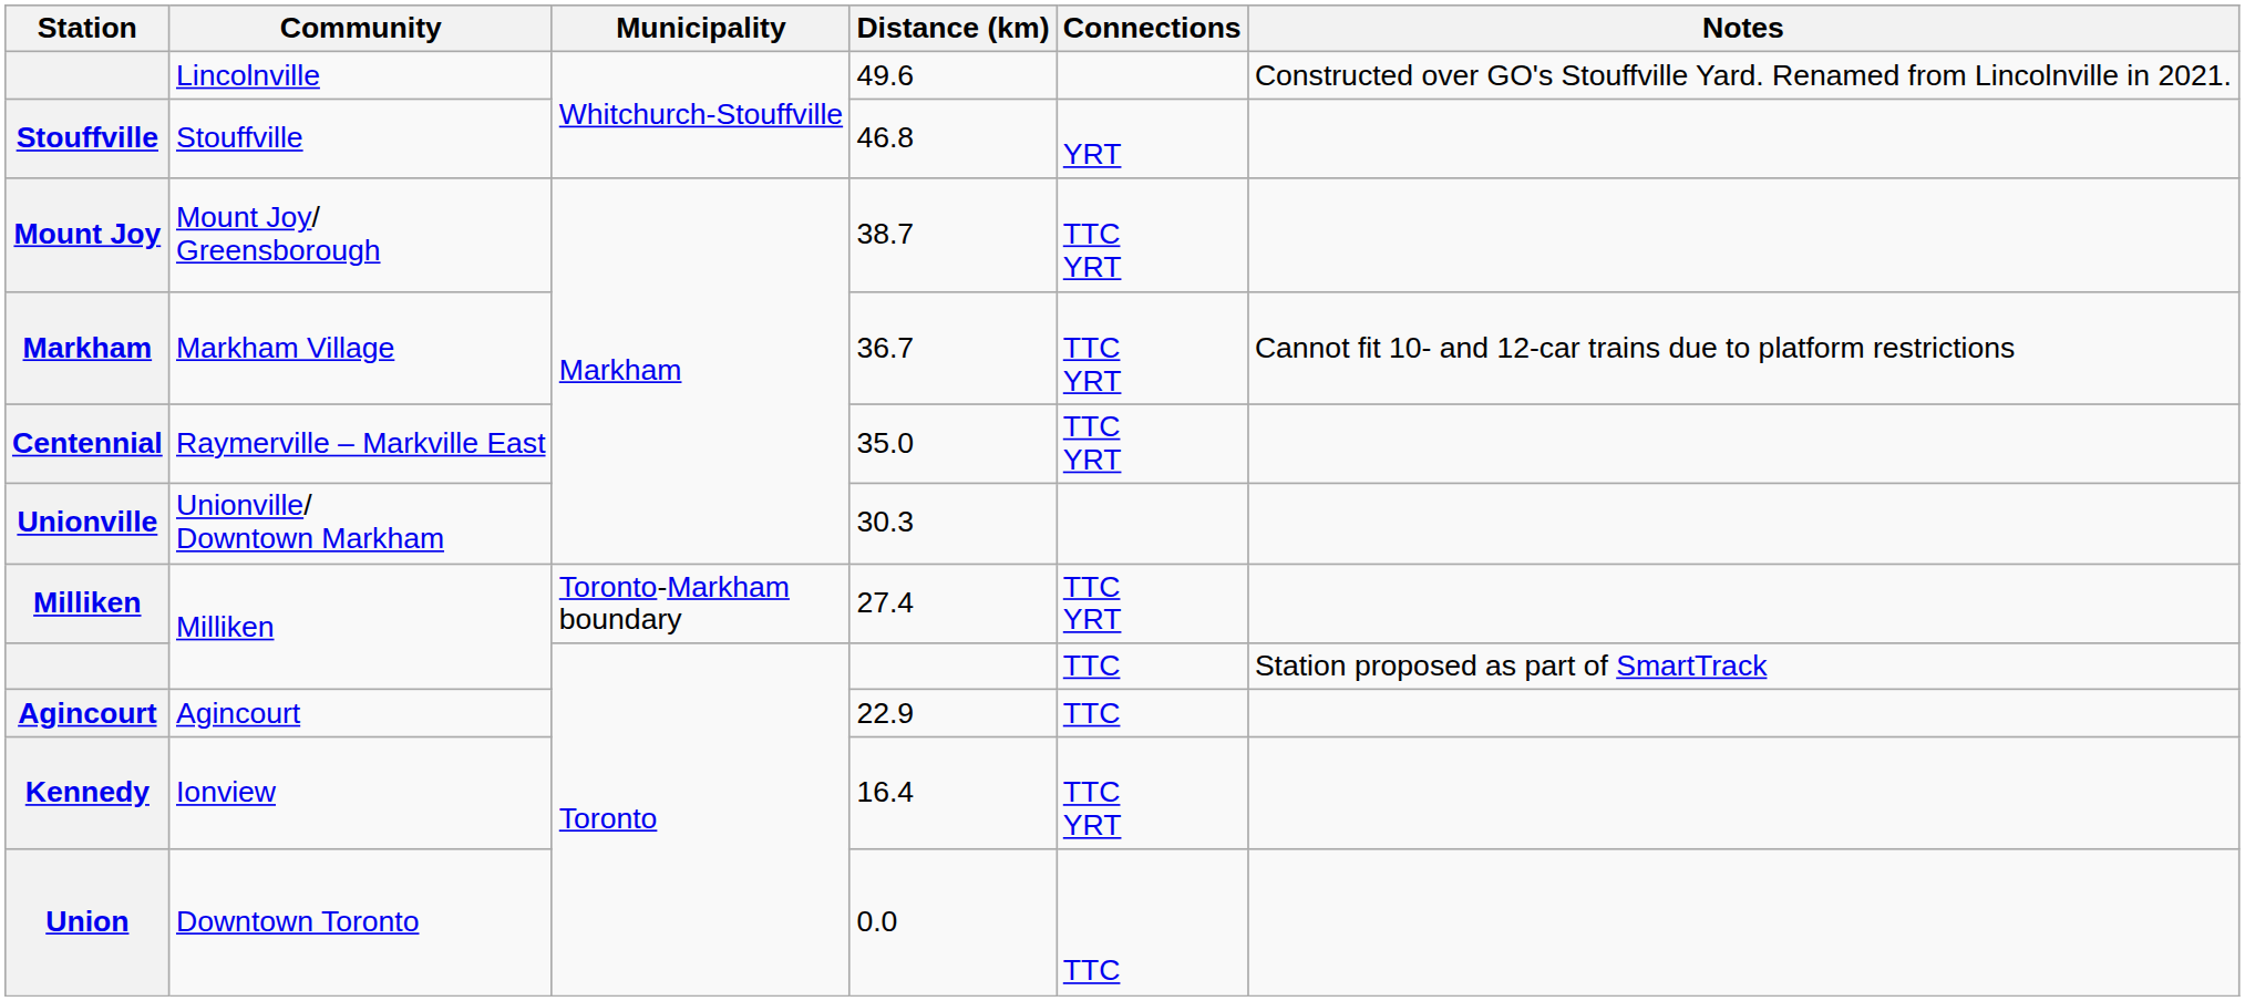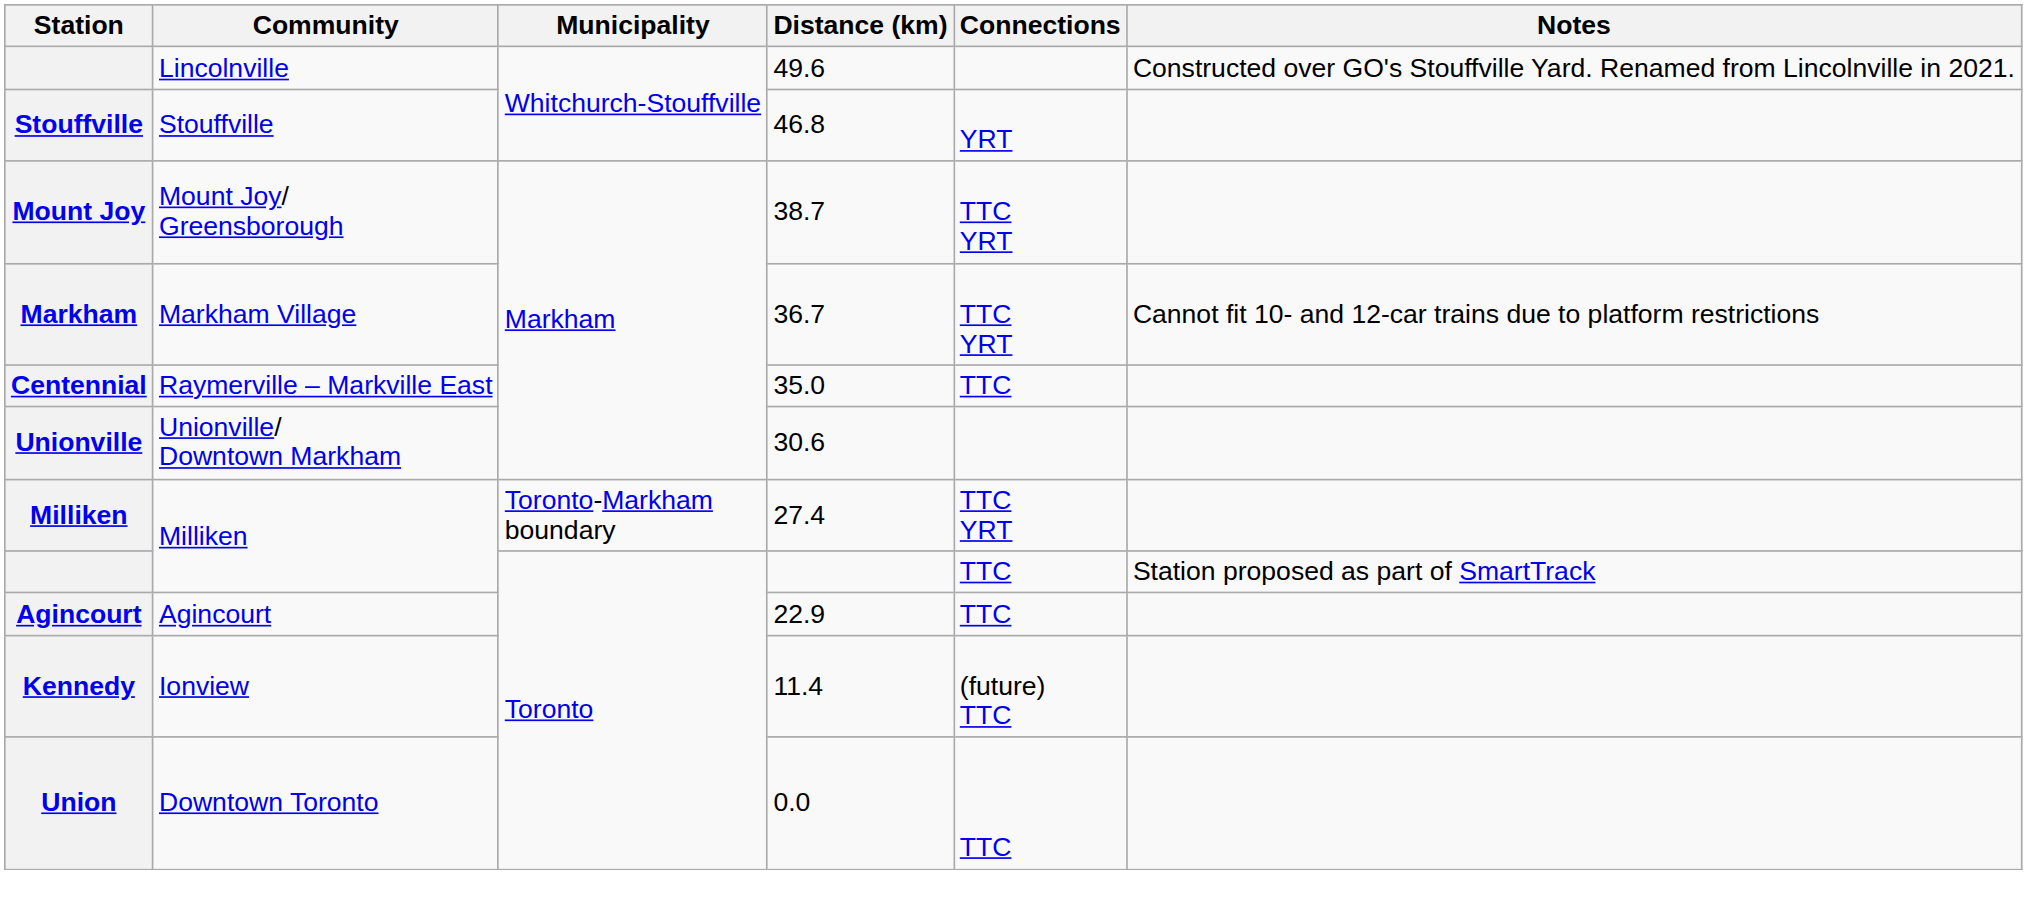Centennial | Connections: TTC YRT -> TTC
Unionville | Distance (km): 30.3 -> 30.6
Kennedy | Distance (km): 16.4 -> 11.4
Kennedy | Connections: TTC YRT -> (future) TTC
